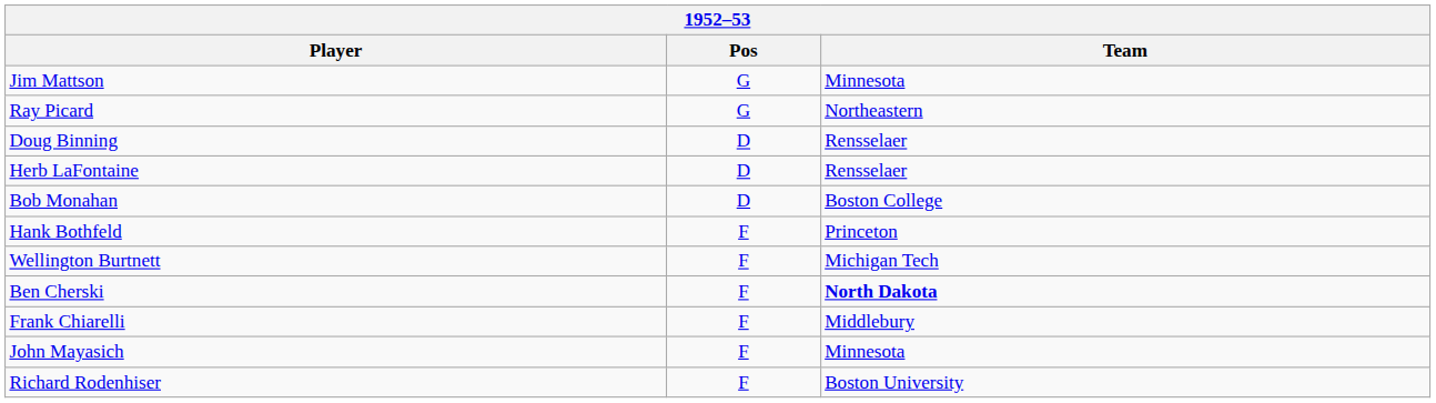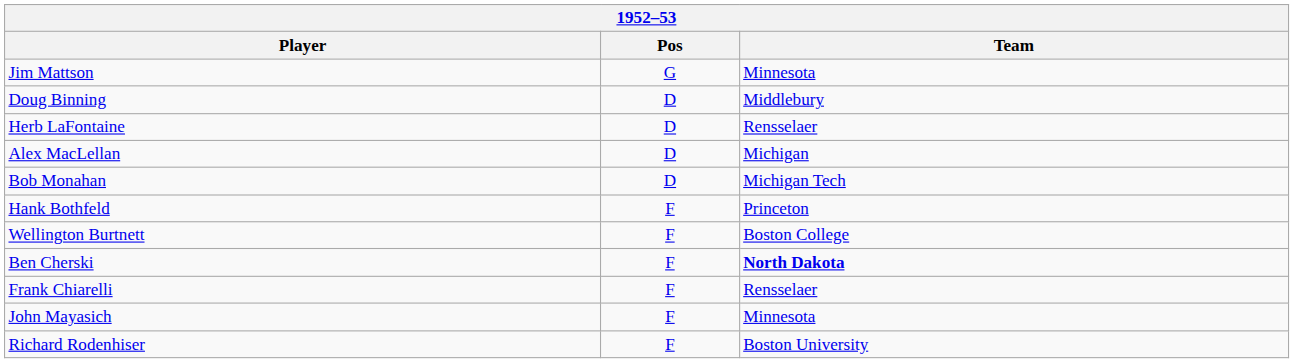- row: Ray Picard | G | Northeastern
Doug Binning | Team: Rensselaer -> Middlebury
+ row: Alex MacLellan | D | Michigan
Bob Monahan | Team: Boston College -> Michigan Tech
Wellington Burtnett | Team: Michigan Tech -> Boston College
Frank Chiarelli | Team: Middlebury -> Rensselaer
